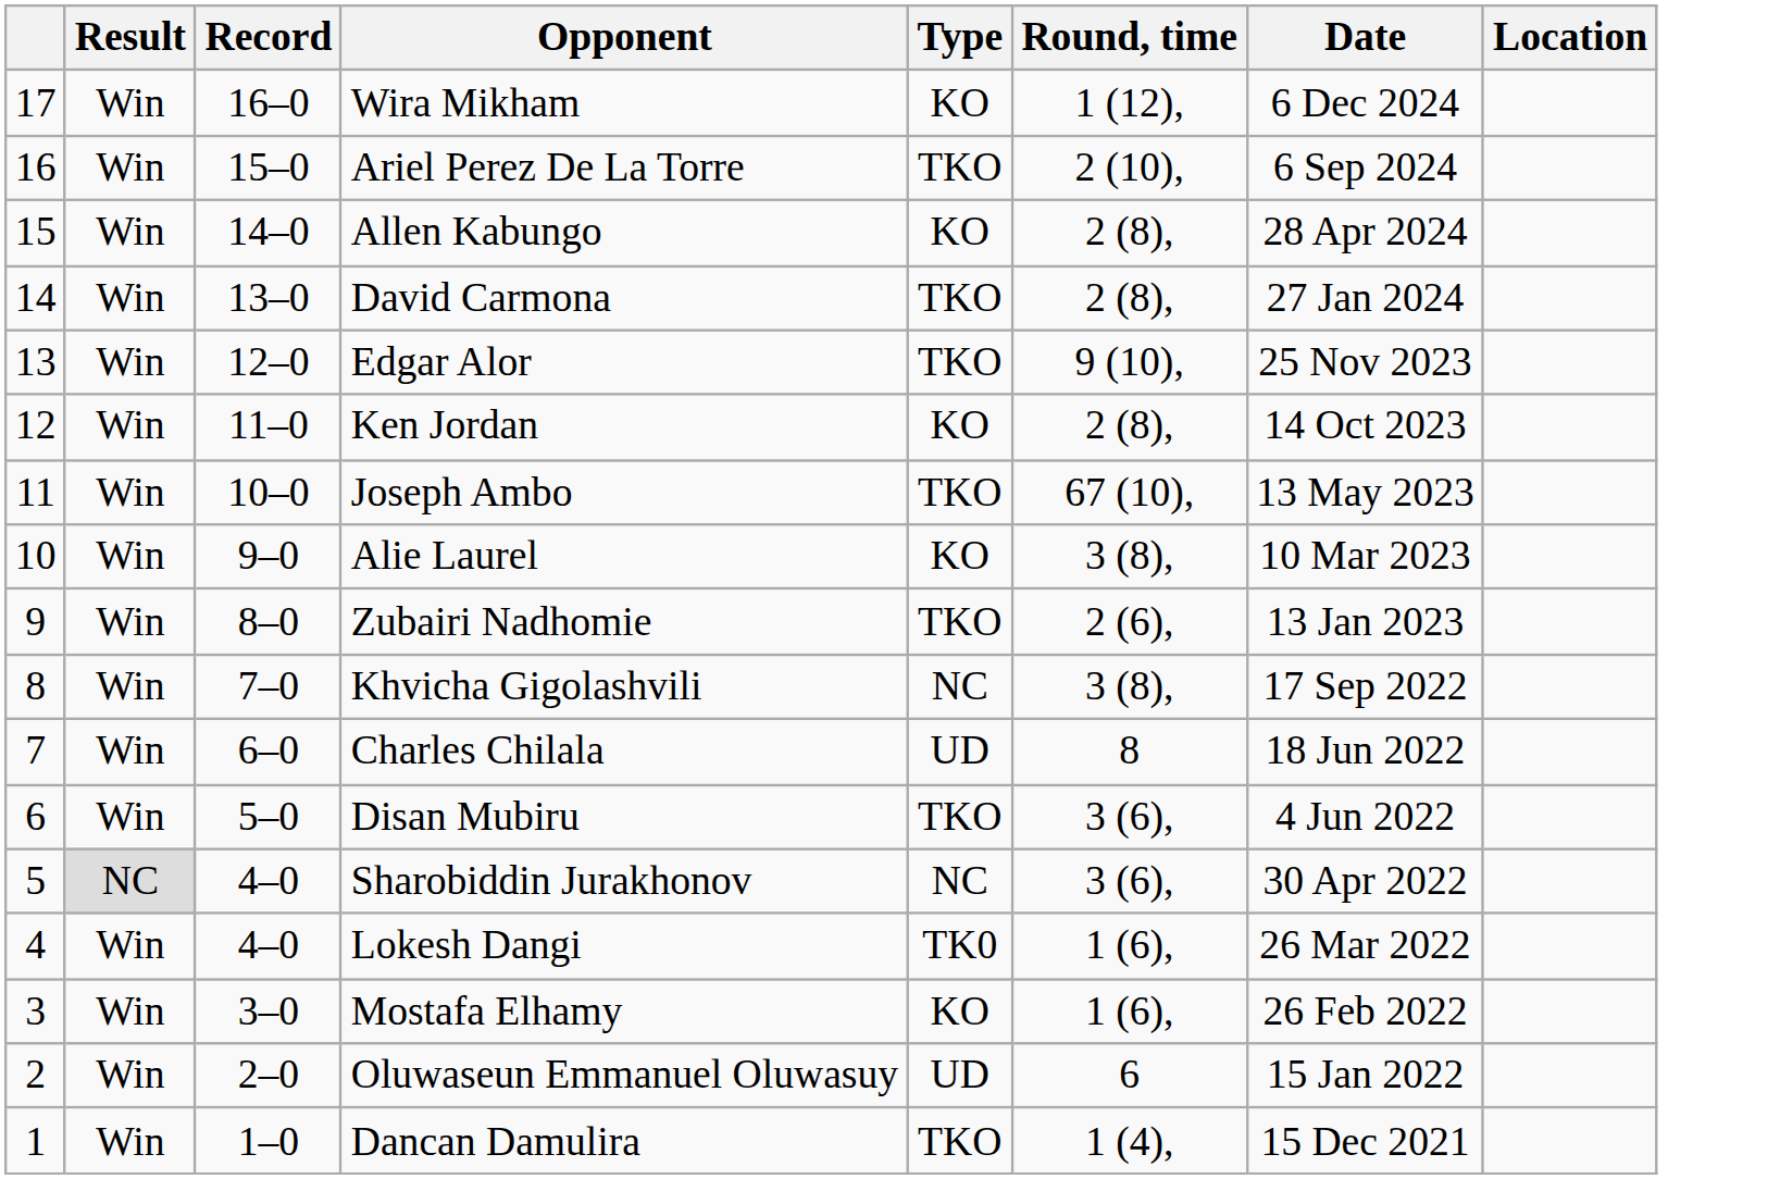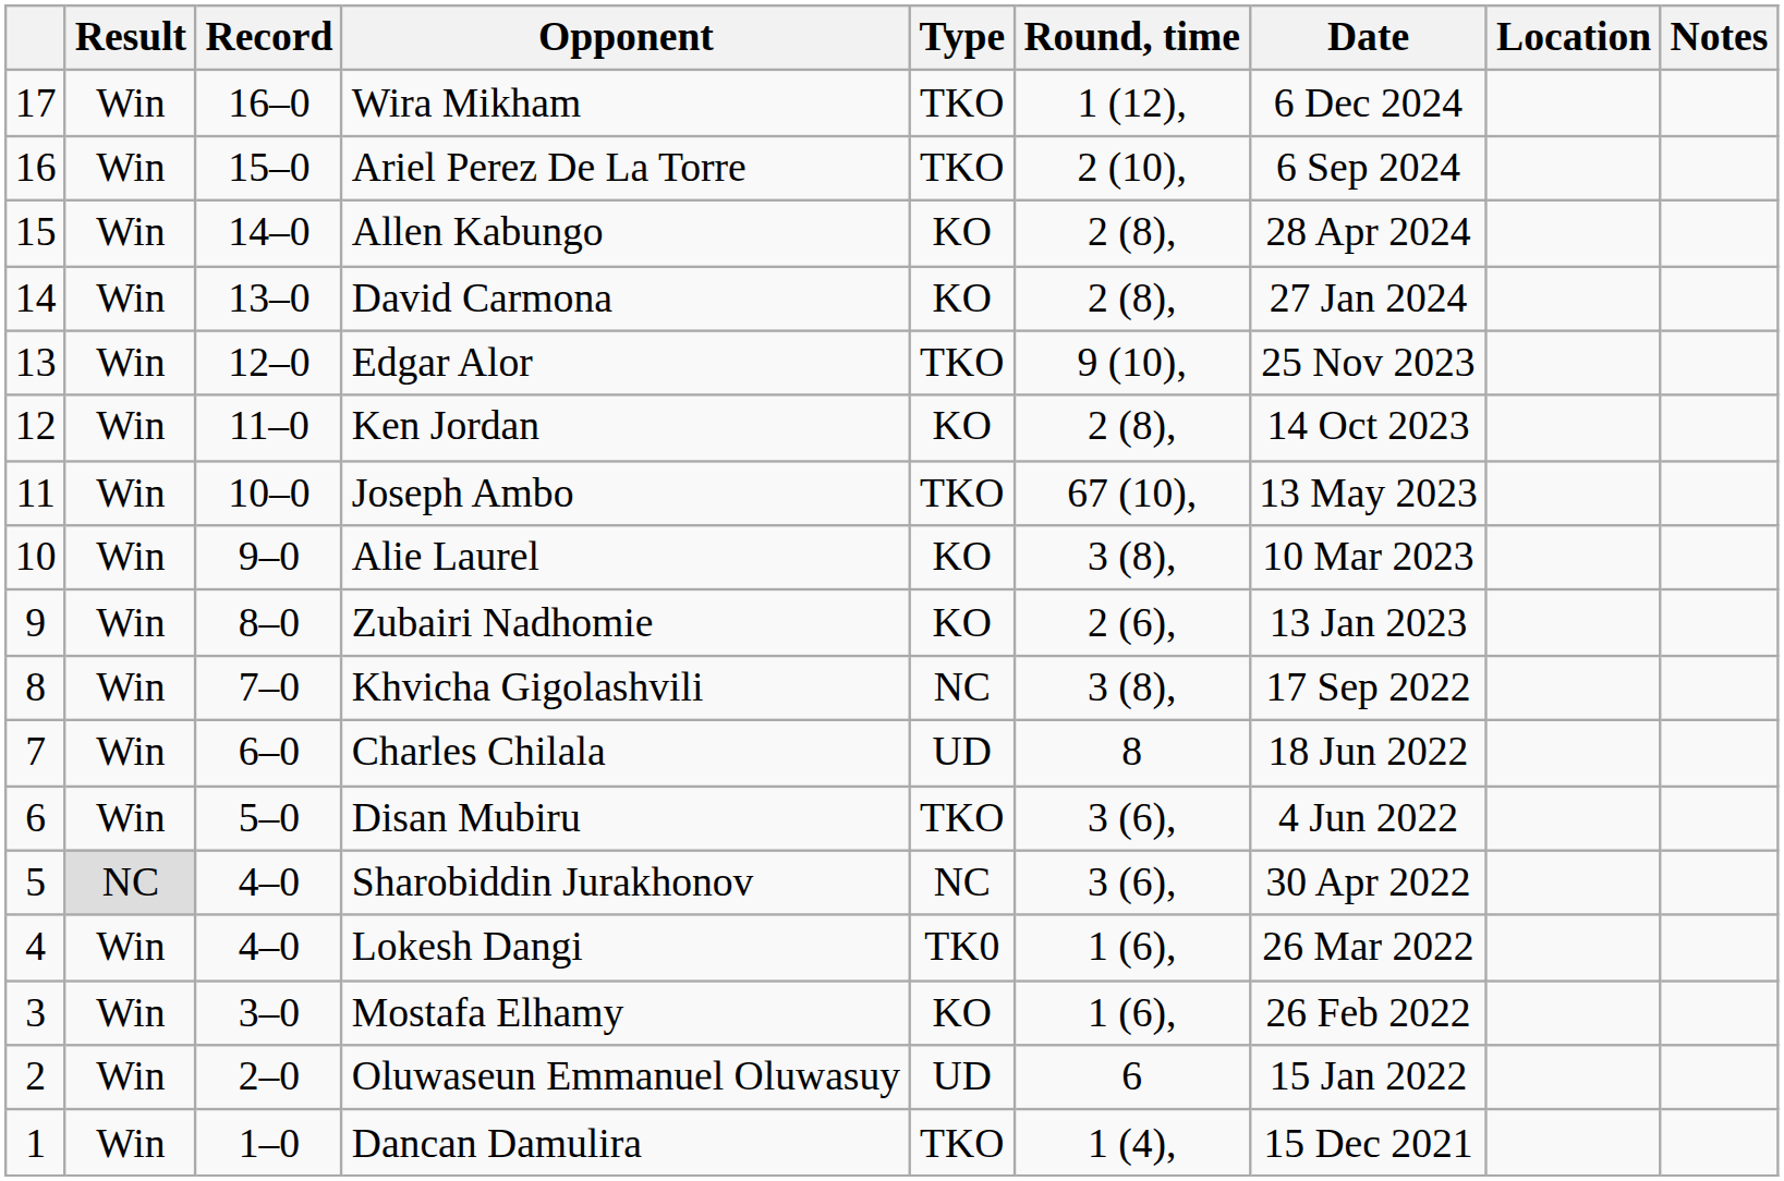+ column: Notes
Wira Mikham | Type: KO -> TKO
David Carmona | Type: TKO -> KO
Zubairi Nadhomie | Type: TKO -> KO
